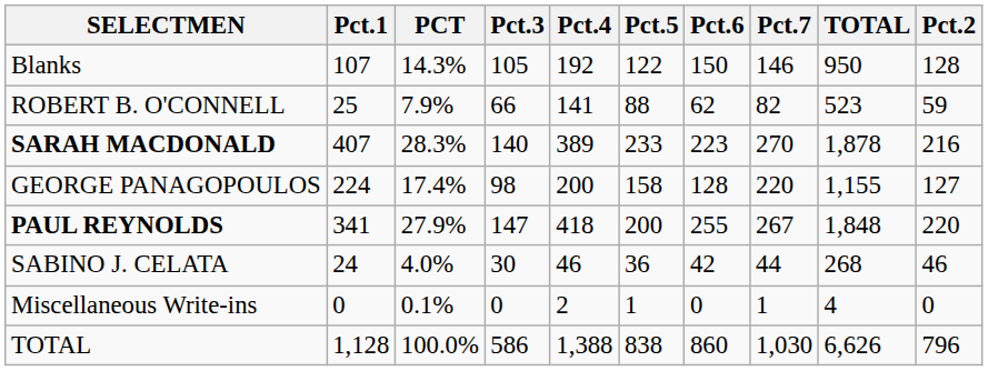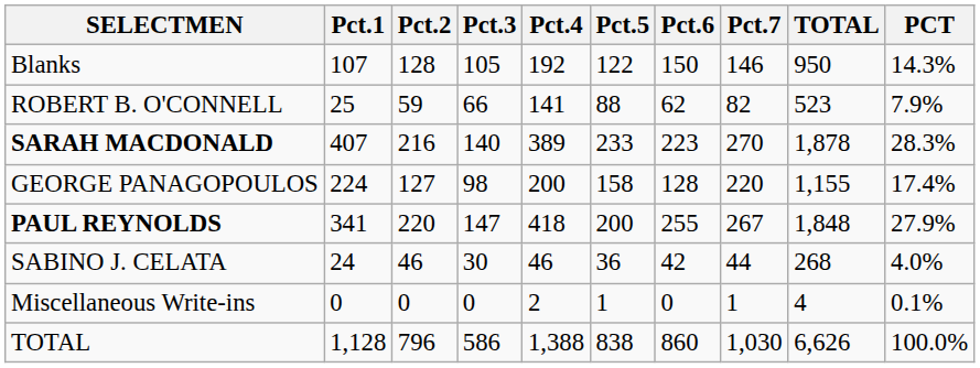columns swapped: Pct.2 <-> PCT
